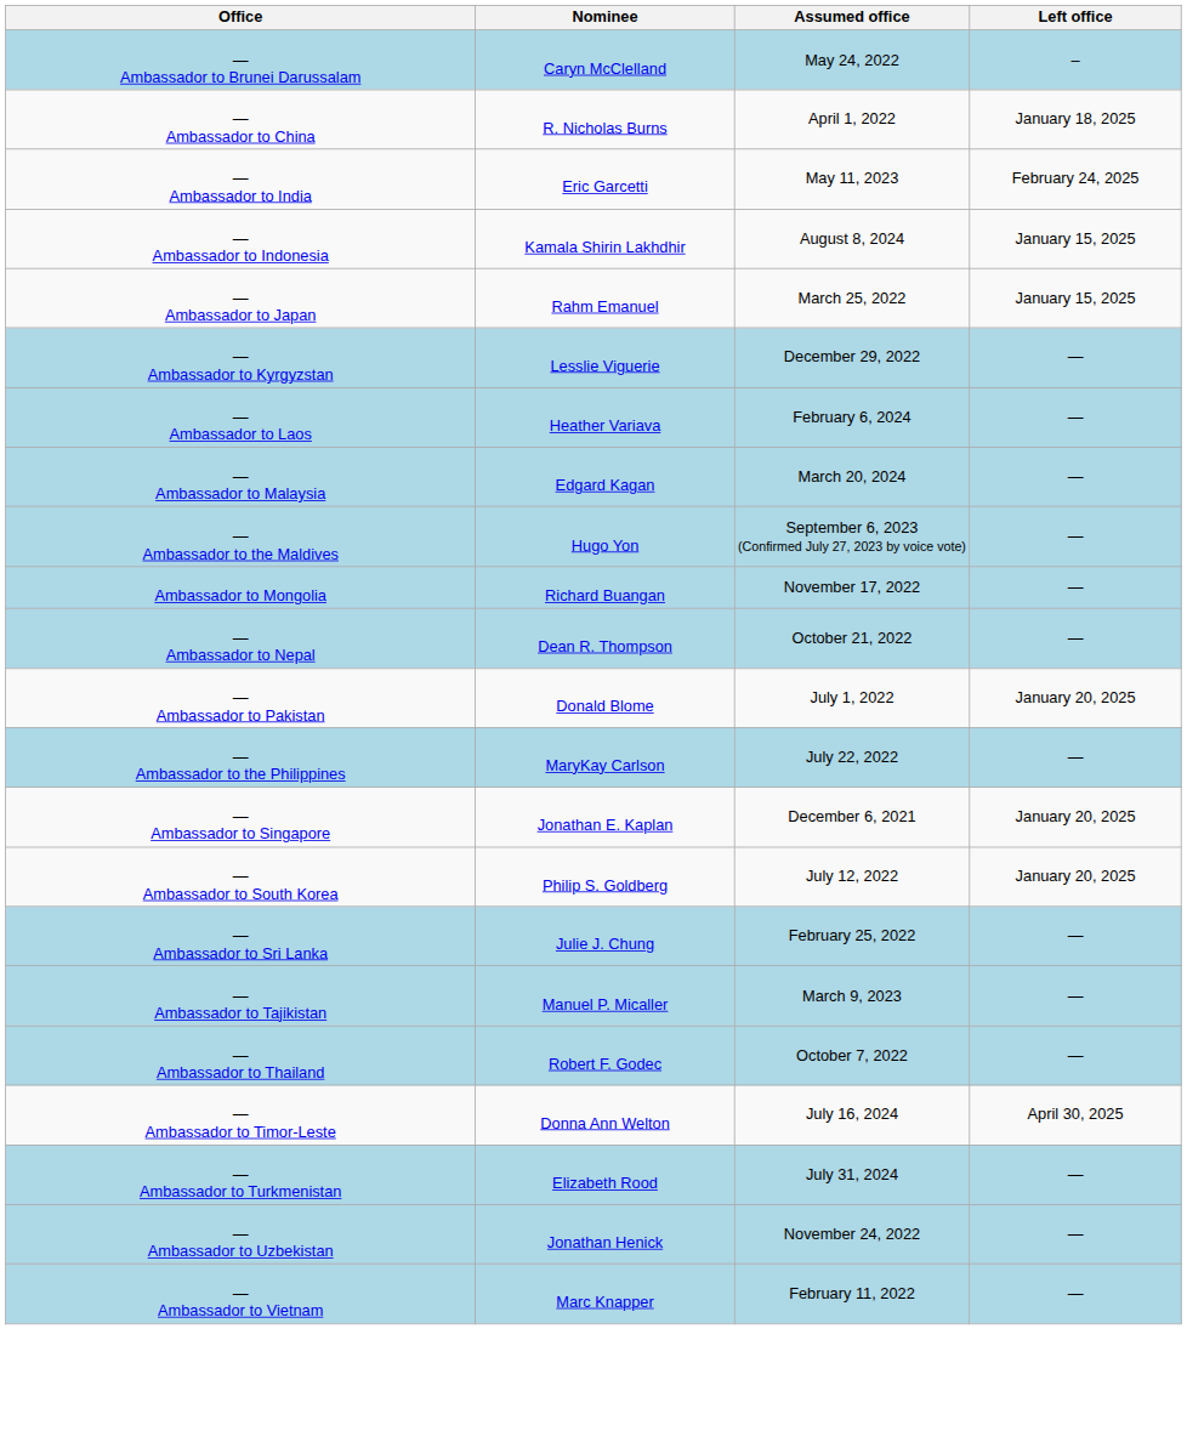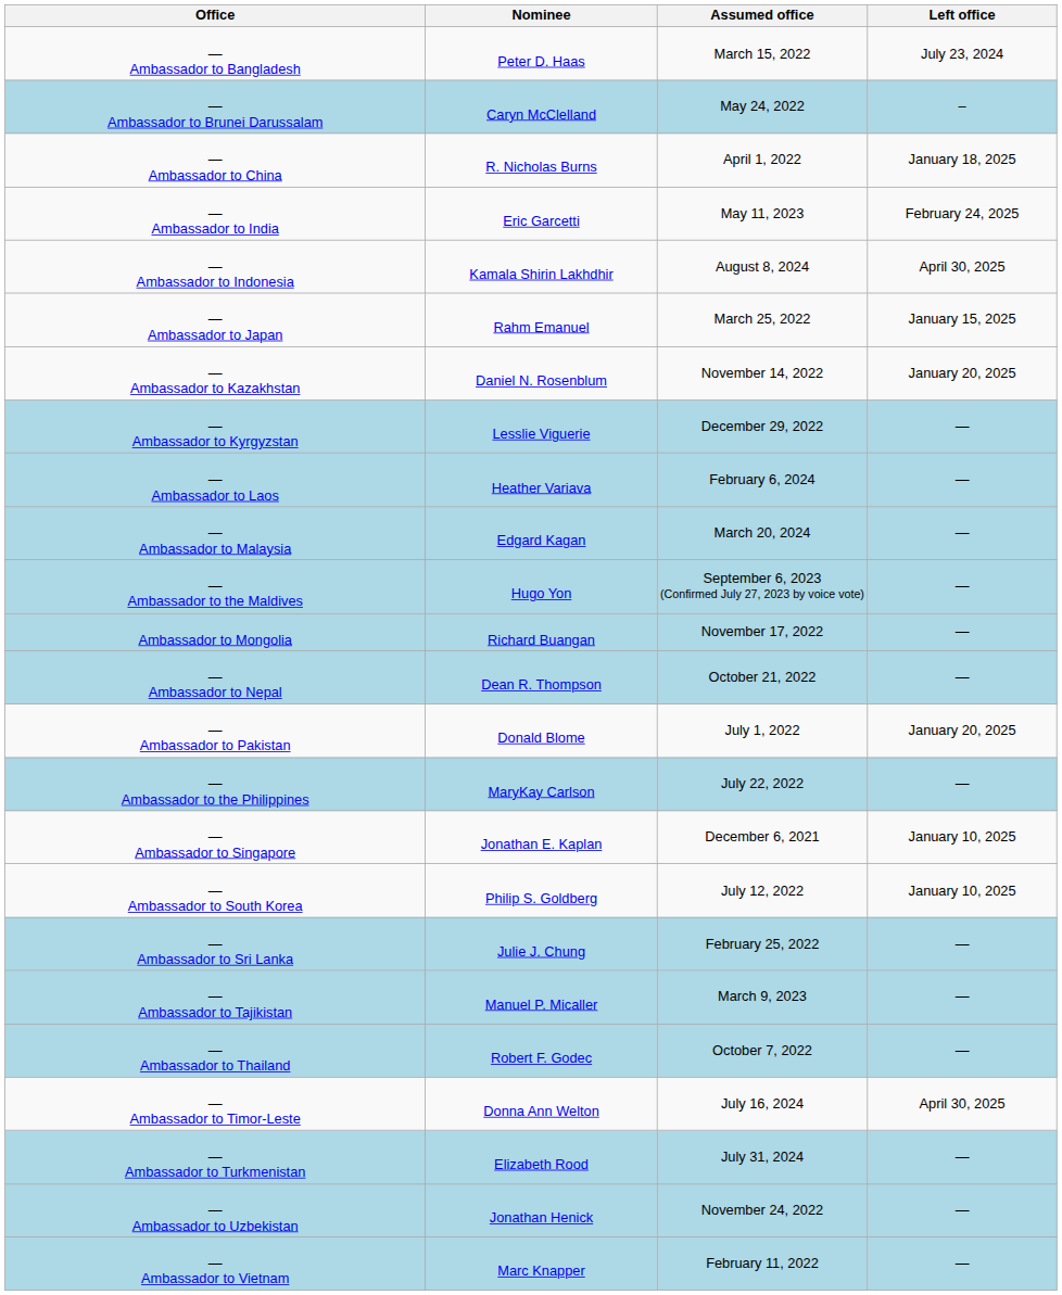+ row: — Ambassador to Bangladesh | Peter D. Haas | March 15, 2022 | July 23, 2024
— Ambassador to Indonesia | Left office: January 15, 2025 -> April 30, 2025
+ row: — Ambassador to Kazakhstan | Daniel N. Rosenblum | November 14, 2022 | January 20, 2025
— Ambassador to Singapore | Left office: January 20, 2025 -> January 10, 2025
— Ambassador to South Korea | Left office: January 20, 2025 -> January 10, 2025
